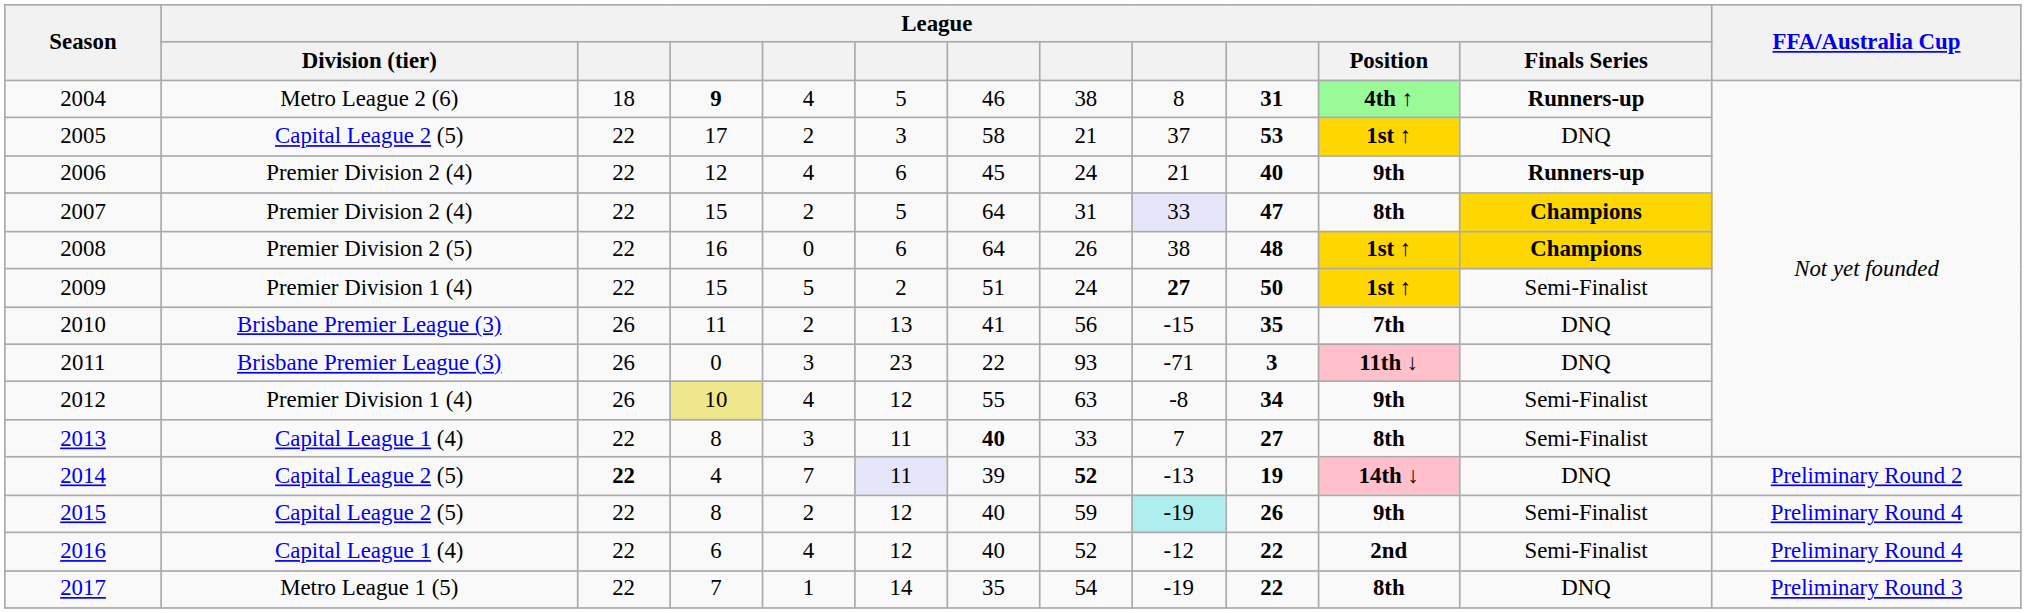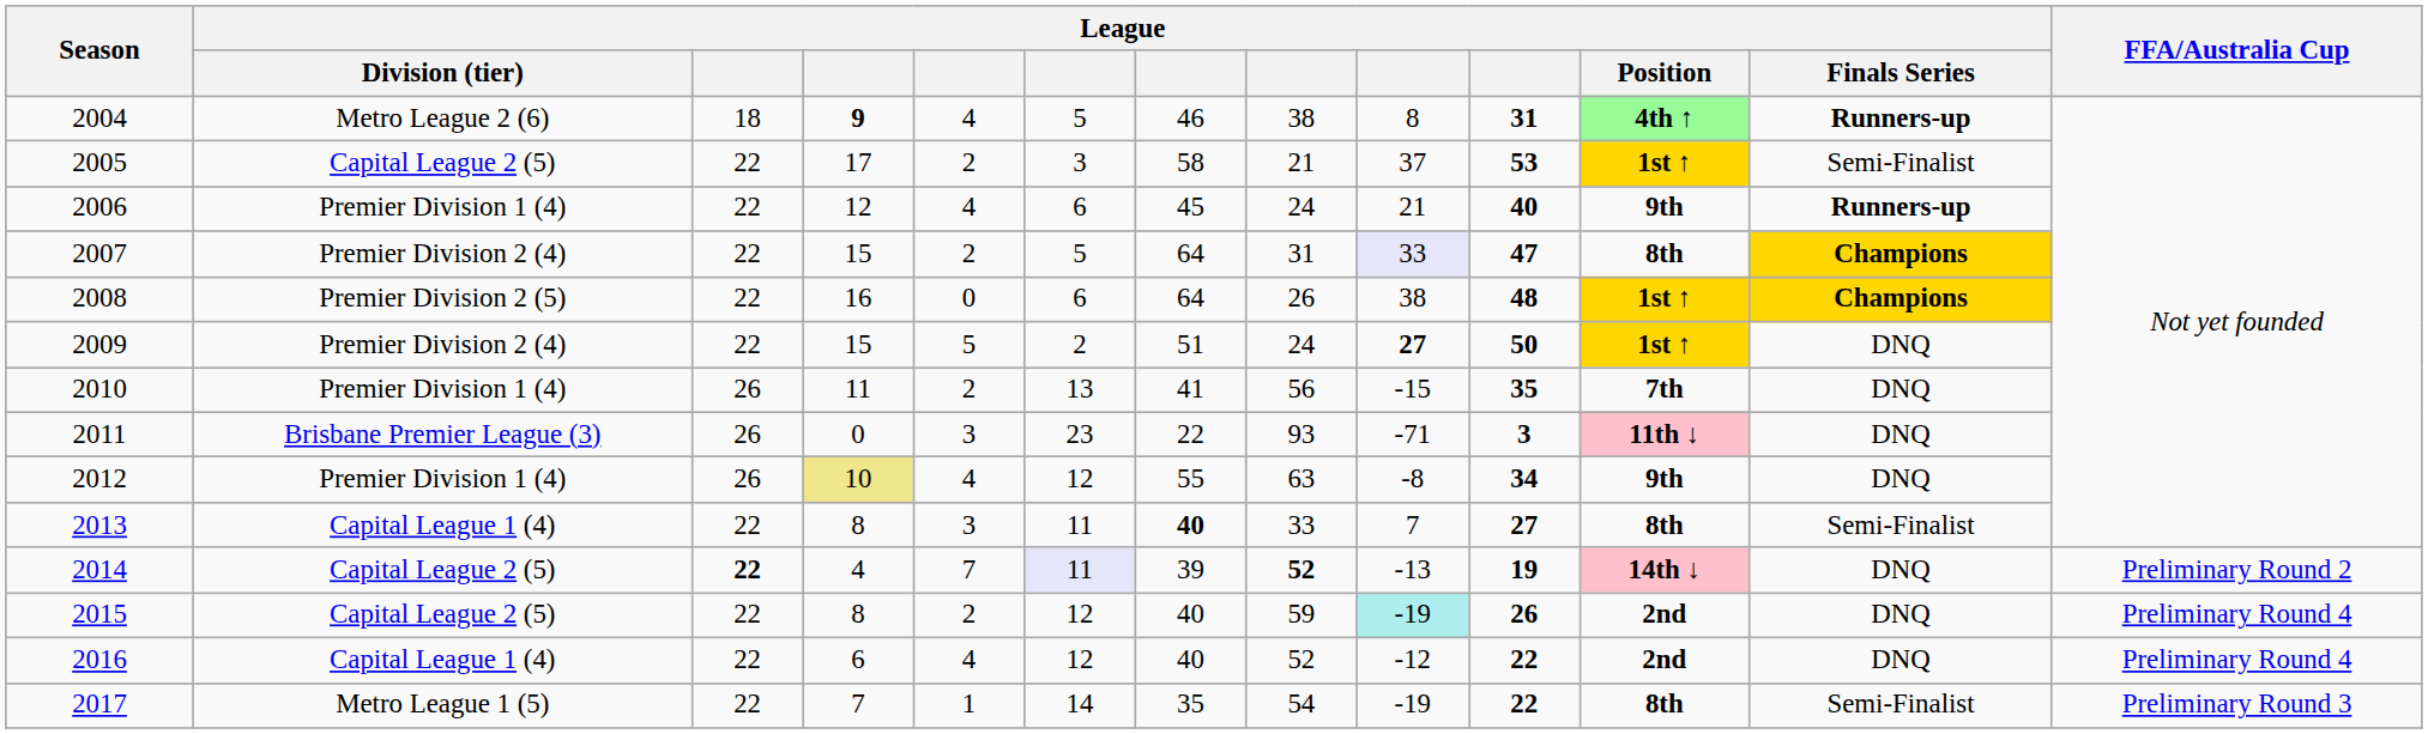2005 | League / Finals Series: DNQ -> Semi-Finalist
2006 | League / Division (tier): Premier Division 2 (4) -> Premier Division 1 (4)
2009 | League / Division (tier): Premier Division 1 (4) -> Premier Division 2 (4)
2009 | League / Finals Series: Semi-Finalist -> DNQ
2010 | League / Division (tier): Brisbane Premier League (3) -> Premier Division 1 (4)
2012 | League / Finals Series: Semi-Finalist -> DNQ
2015 | League / Position: 9th -> 2nd
2015 | League / Finals Series: Semi-Finalist -> DNQ
2016 | League / Finals Series: Semi-Finalist -> DNQ
2017 | League / Finals Series: DNQ -> Semi-Finalist
